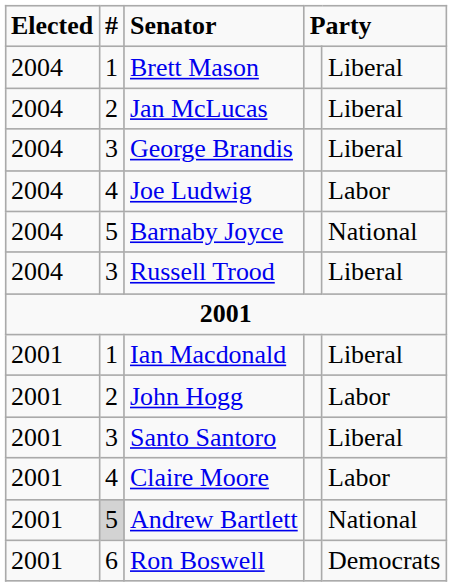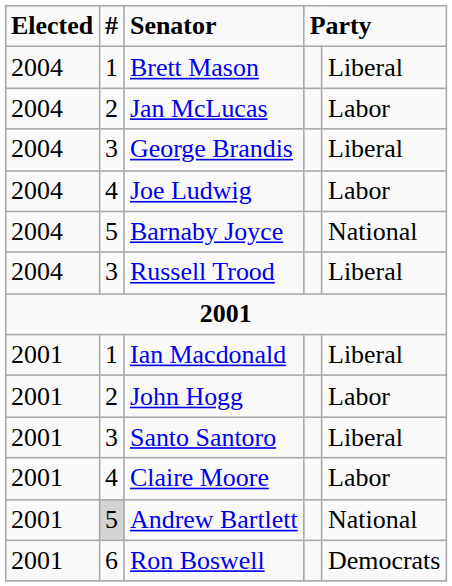Jan McLucas | column 5: Liberal -> Labor
